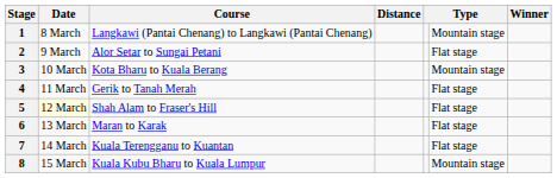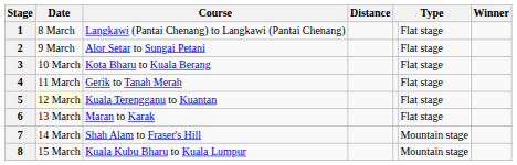1 | column 6: Mountain stage -> Flat stage
3 | column 6: Mountain stage -> Flat stage
5 | Course: Shah Alam to Fraser's Hill -> Kuala Terengganu to Kuantan
7 | Course: Kuala Terengganu to Kuantan -> Shah Alam to Fraser's Hill
7 | column 6: Flat stage -> Mountain stage
